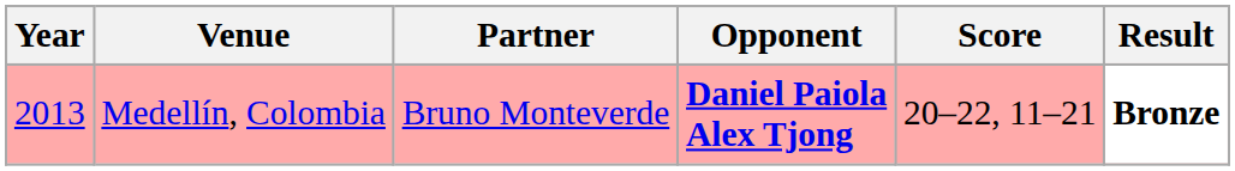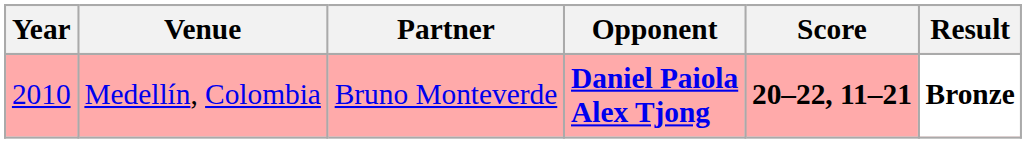Medellín, Colombia | Year: 2013 -> 2010
Medellín, Colombia | Score: normal -> bold
